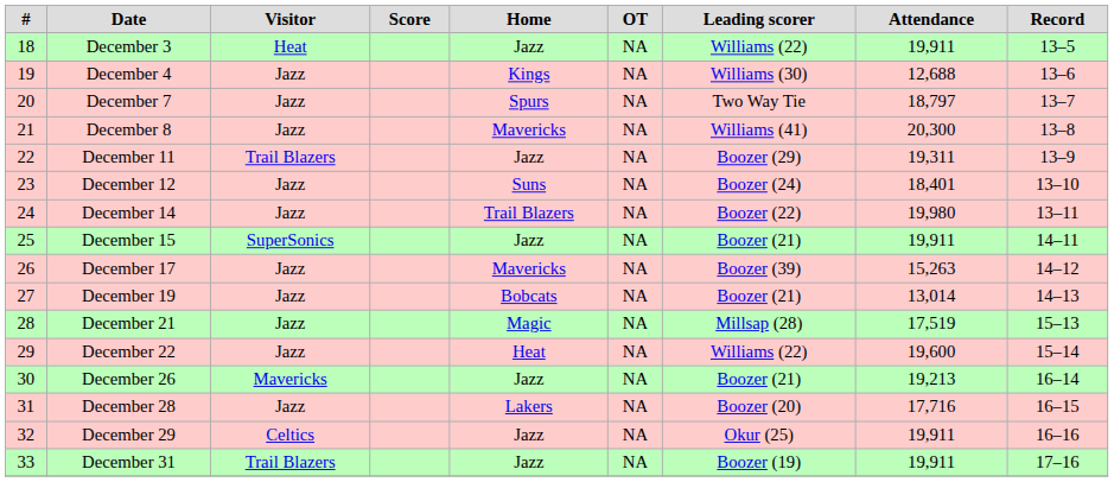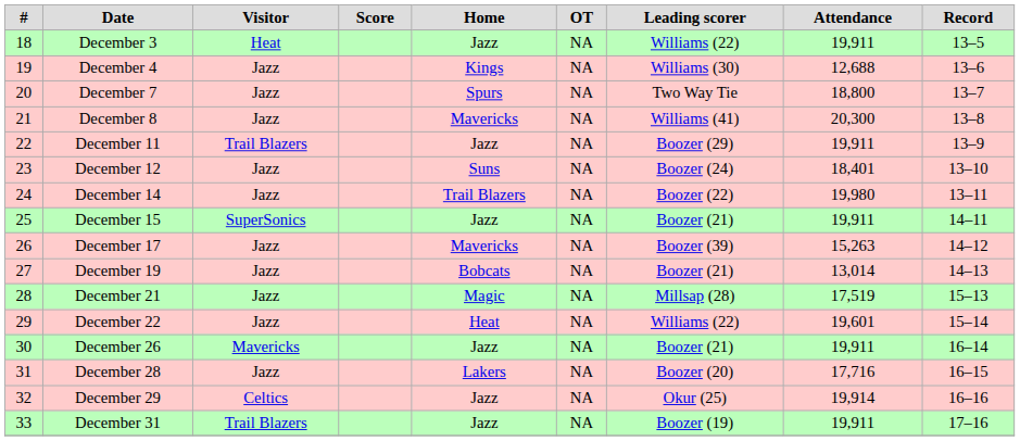December 7 | Attendance: 18,797 -> 18,800
December 11 | Attendance: 19,311 -> 19,911
December 22 | Attendance: 19,600 -> 19,601
December 26 | Attendance: 19,213 -> 19,911
December 29 | Attendance: 19,911 -> 19,914
